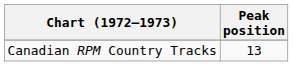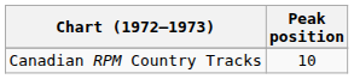Canadian RPM Country Tracks | Peak position: 13 -> 10
